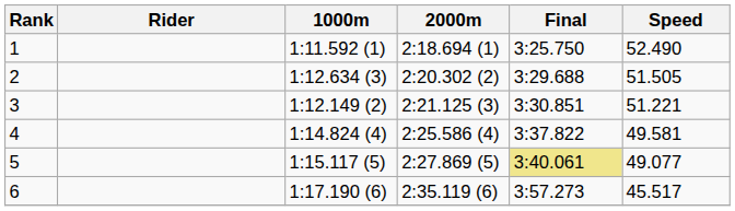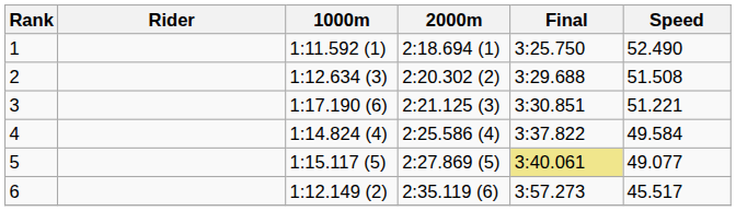2 | Speed: 51.505 -> 51.508
3 | 1000m: 1:12.149 (2) -> 1:17.190 (6)
4 | Speed: 49.581 -> 49.584
6 | 1000m: 1:17.190 (6) -> 1:12.149 (2)
